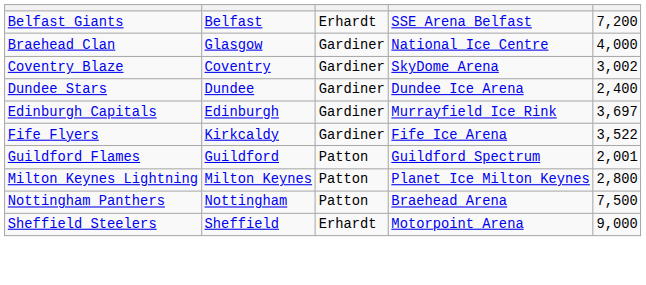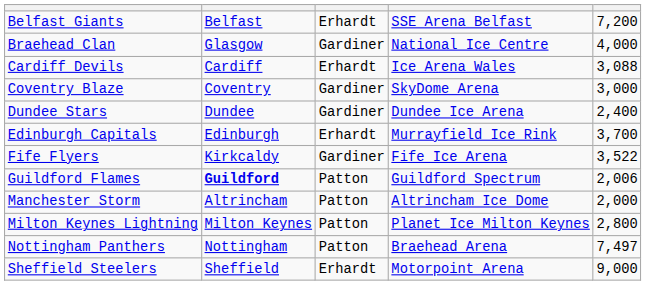+ row: Cardiff Devils | Cardiff | Erhardt | Ice Arena Wales | 3,088
Coventry Blaze | column 5: 3,002 -> 3,000
Edinburgh Capitals | column 3: Gardiner -> Erhardt
Edinburgh Capitals | column 5: 3,697 -> 3,700
Guildford Flames | column 2: normal -> bold
Guildford Flames | column 5: 2,001 -> 2,006
+ row: Manchester Storm | Altrincham | Patton | Altrincham Ice Dome | 2,000
Nottingham Panthers | column 5: 7,500 -> 7,497
